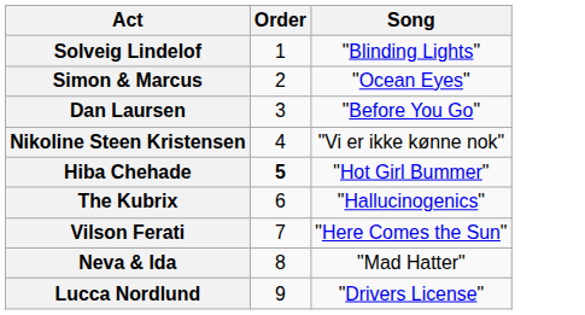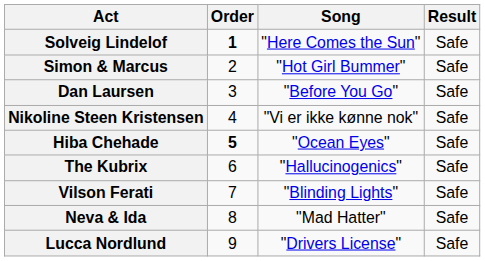+ column: Result | Safe | Safe | Safe | Safe | Safe | Safe | Safe | Safe | Safe
Solveig Lindelof | Order: normal -> bold
Solveig Lindelof | Song: "Blinding Lights" -> "Here Comes the Sun"
Simon & Marcus | Song: "Ocean Eyes" -> "Hot Girl Bummer"
Hiba Chehade | Song: "Hot Girl Bummer" -> "Ocean Eyes"
Vilson Ferati | Song: "Here Comes the Sun" -> "Blinding Lights"
